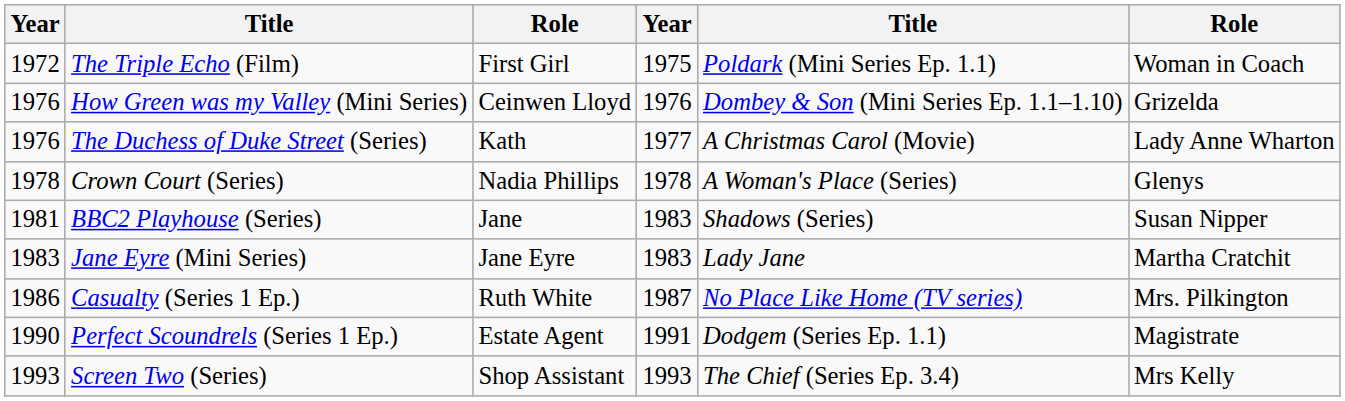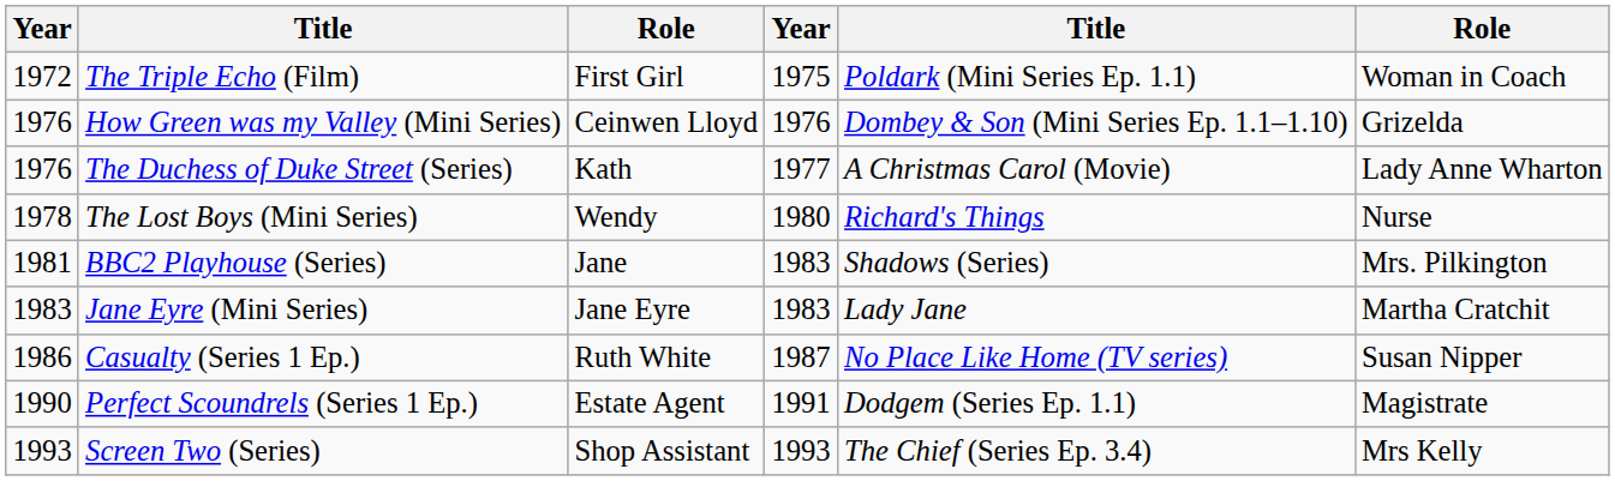- row: 1978 | Crown Court (Series) | Nadia Phillips | 1978 | A Woman's Place (Series) | Glenys
+ row: 1978 | The Lost Boys (Mini Series) | Wendy | 1980 | Richard's Things | Nurse
BBC2 Playhouse (Series) | column 6: Susan Nipper -> Mrs. Pilkington
Casualty (Series 1 Ep.) | column 6: Mrs. Pilkington -> Susan Nipper
